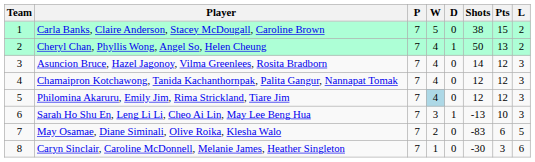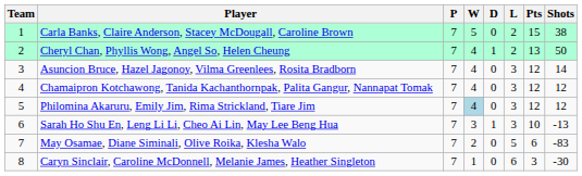columns swapped: L <-> Shots
